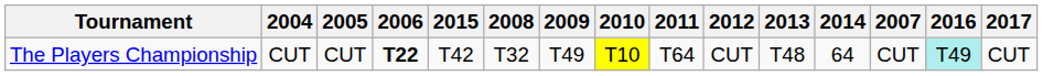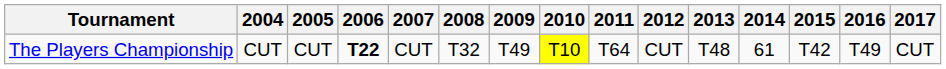columns swapped: 2007 <-> 2015
The Players Championship | 2014: 64 -> 61
The Players Championship | 2016: paleturquoise background -> no background
